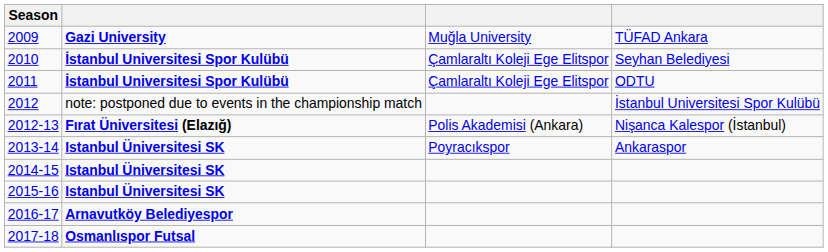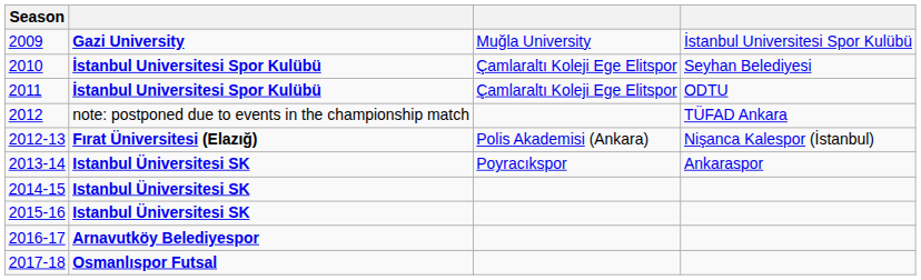2009 | column 4: TÜFAD Ankara -> İstanbul Universitesi Spor Kulübü
2012 | column 4: İstanbul Universitesi Spor Kulübü -> TÜFAD Ankara
